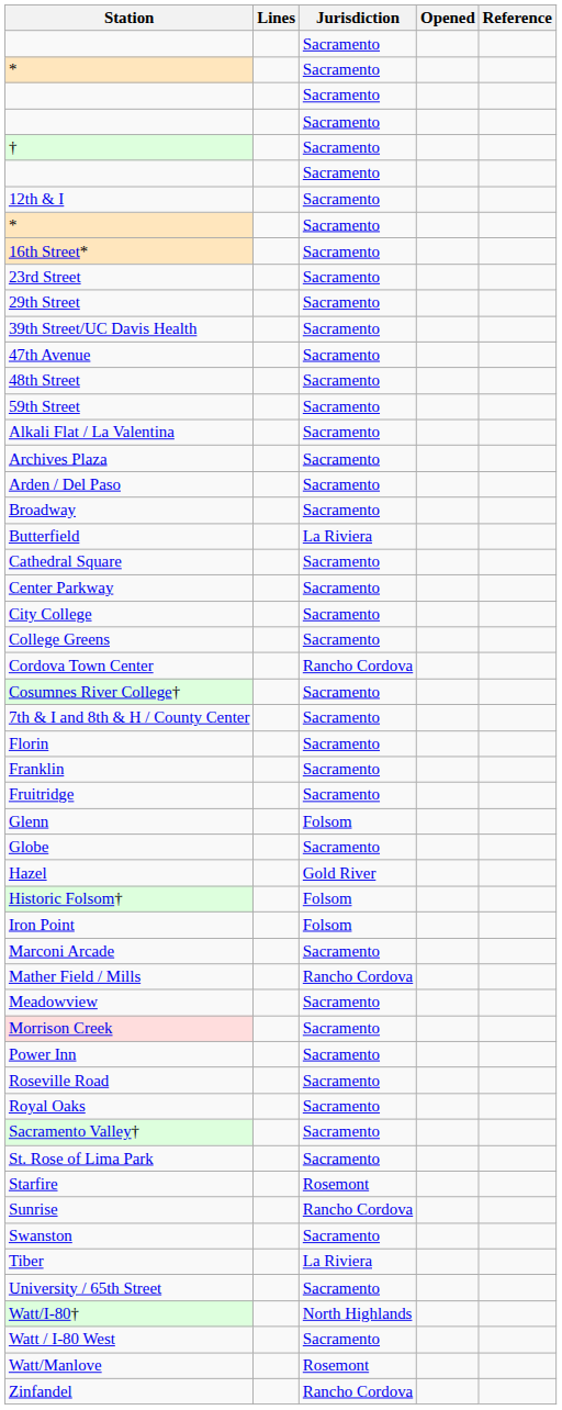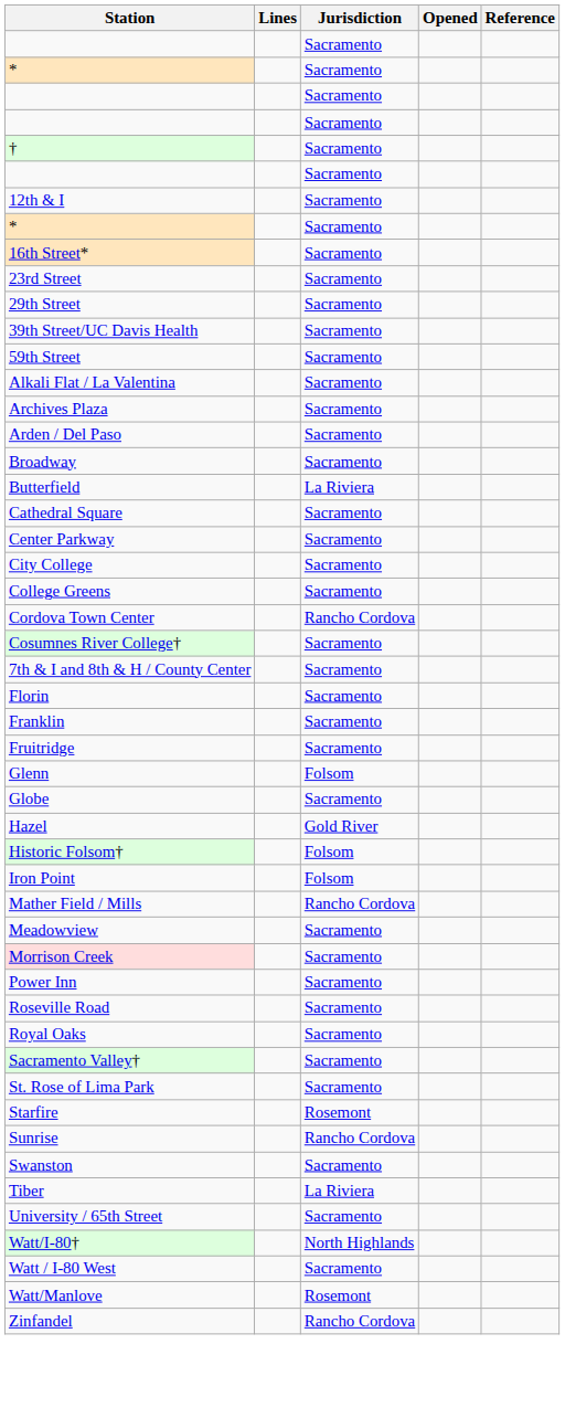- row: 47th Avenue | Sacramento
- row: 48th Street | Sacramento
- row: Marconi Arcade | Sacramento
